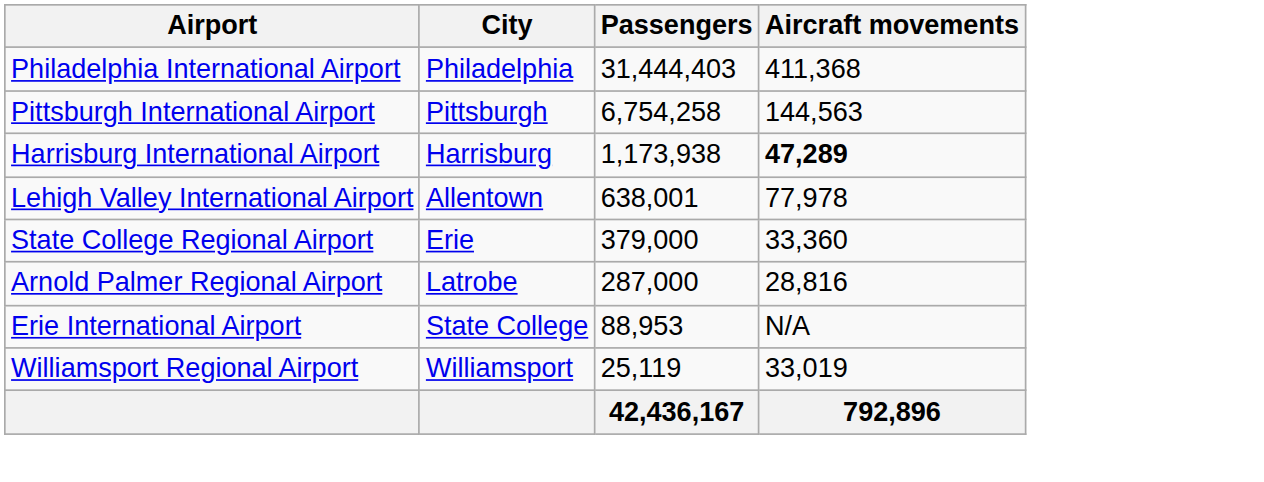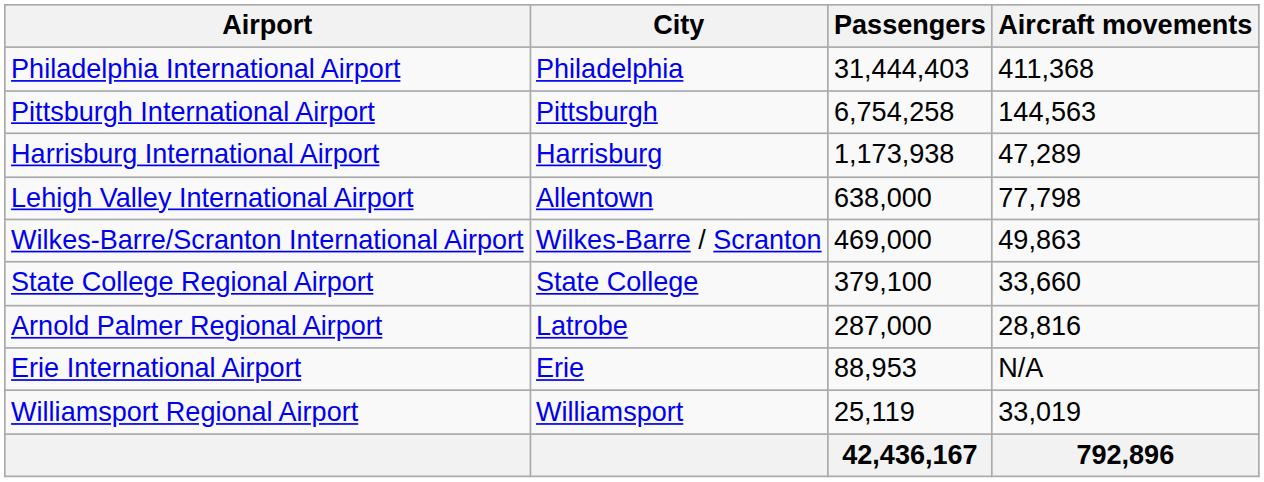Harrisburg International Airport | Aircraft movements: bold -> normal
Lehigh Valley International Airport | Passengers: 638,001 -> 638,000
Lehigh Valley International Airport | Aircraft movements: 77,978 -> 77,798
+ row: Wilkes-Barre/Scranton International Airport | Wilkes-Barre / Scranton | 469,000 | 49,863
State College Regional Airport | City: Erie -> State College
State College Regional Airport | Passengers: 379,000 -> 379,100
State College Regional Airport | Aircraft movements: 33,360 -> 33,660
Erie International Airport | City: State College -> Erie
